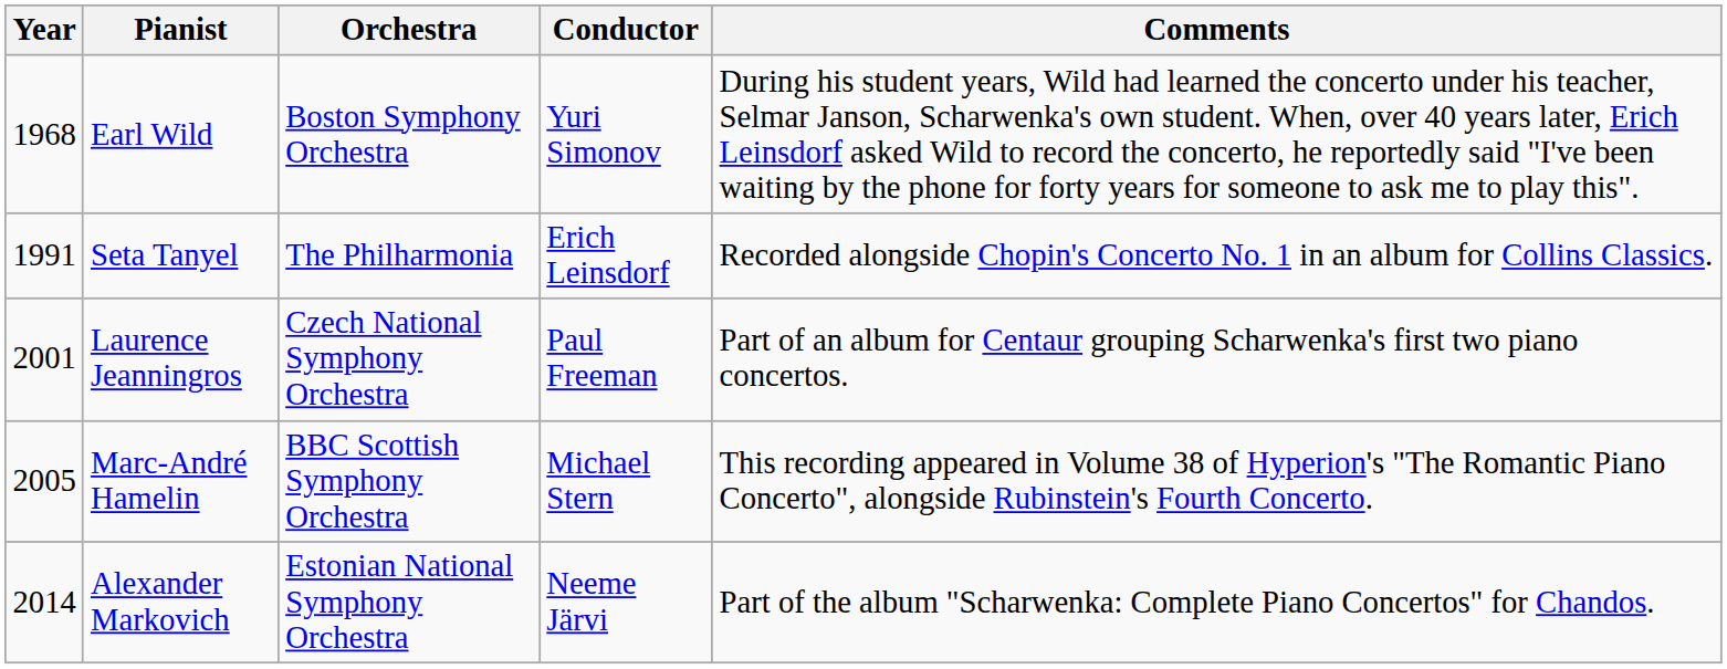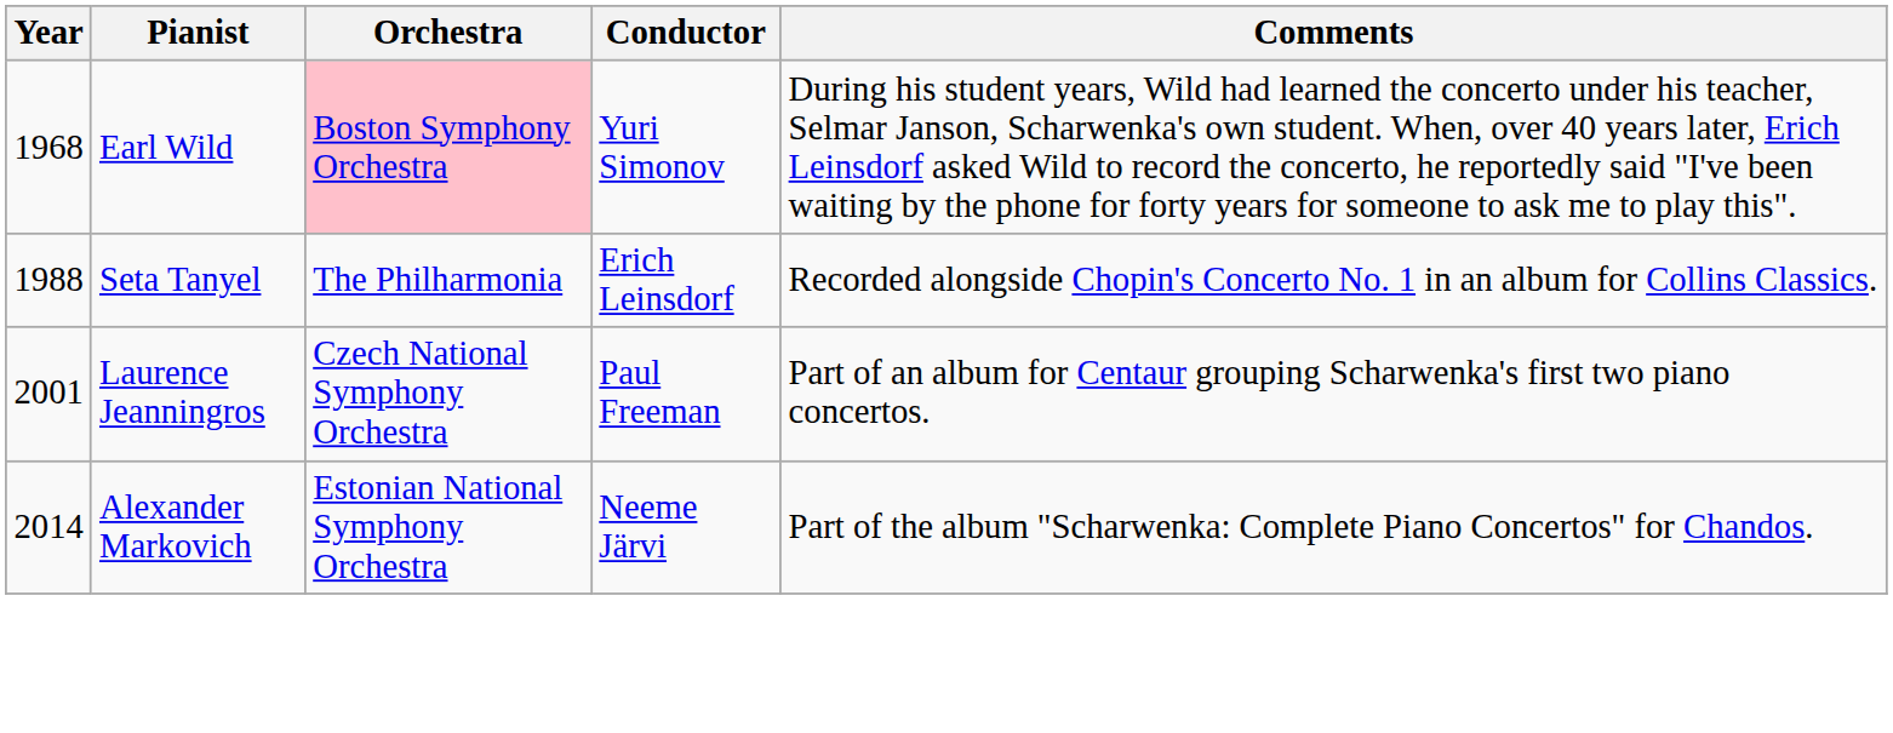Earl Wild | Orchestra: no background -> pink background
Seta Tanyel | Year: 1991 -> 1988
- row: 2005 | Marc-André Hamelin | BBC Scottish Symphony Orchestra | Michael Stern | This recording appeared in Volume 38 of Hyperion's "The Romantic Piano Concerto", alongside Rubinstein's Fourth Concerto.
